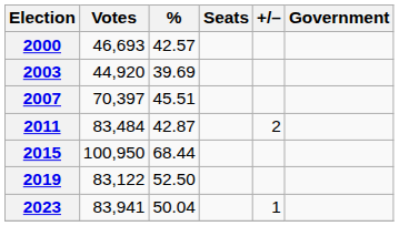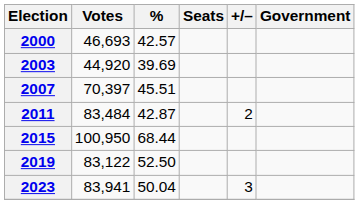2023 | +/–: 1 -> 3
